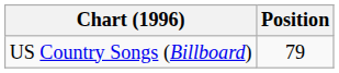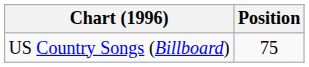US Country Songs (Billboard) | Position: 79 -> 75
